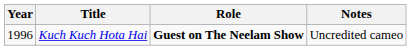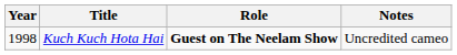Kuch Kuch Hota Hai | Year: 1996 -> 1998
